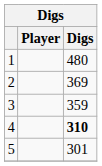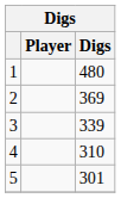3 | Digs: 359 -> 339
4 | Digs: bold -> normal
